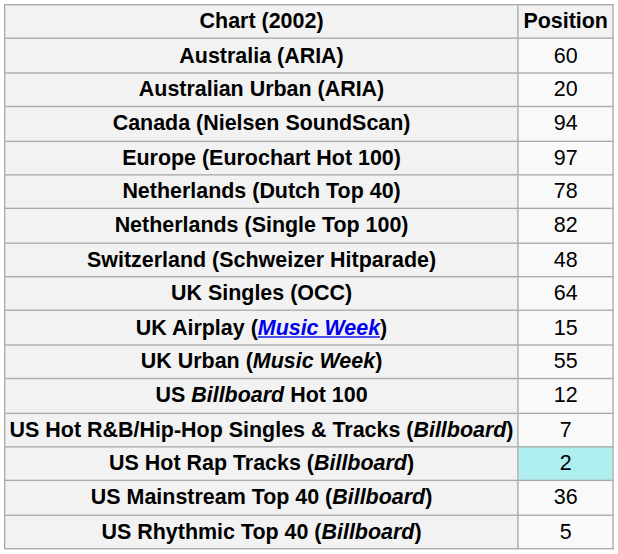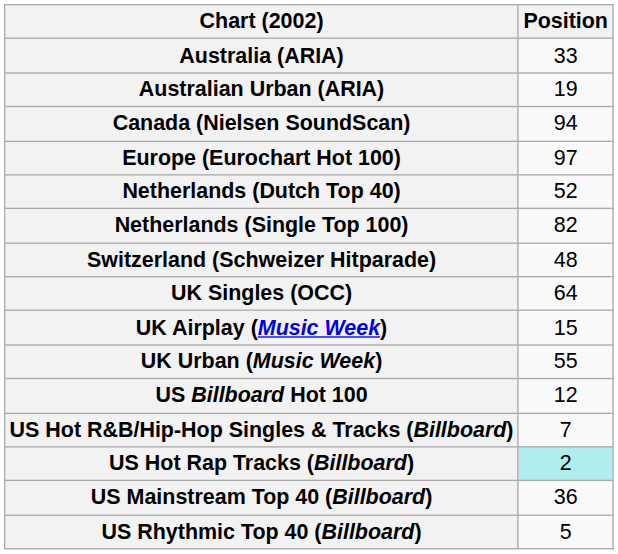Australia (ARIA) | Position: 60 -> 33
Australian Urban (ARIA) | Position: 20 -> 19
Netherlands (Dutch Top 40) | Position: 78 -> 52
